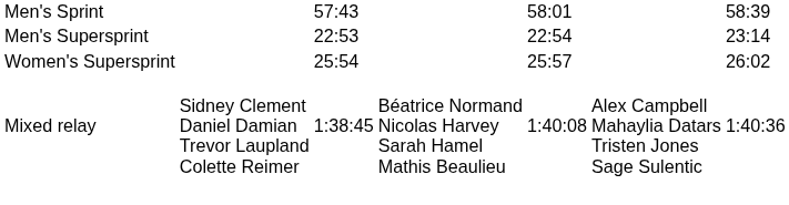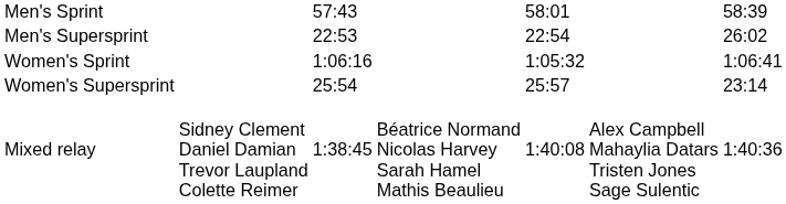Men's Supersprint | column 7: 23:14 -> 26:02
+ row: Women's Sprint | 1:06:16 | 1:05:32 | 1:06:41
Women's Supersprint | column 7: 26:02 -> 23:14
